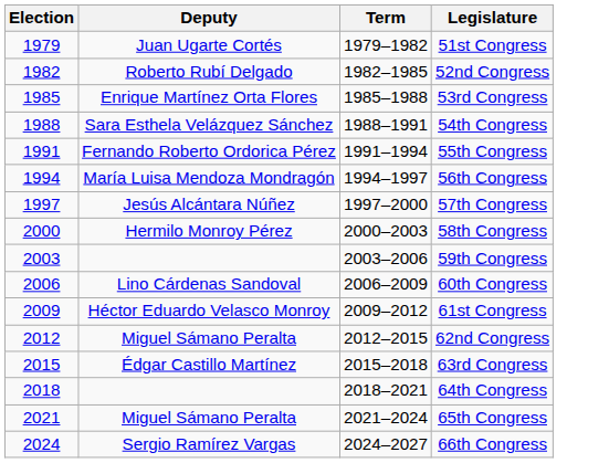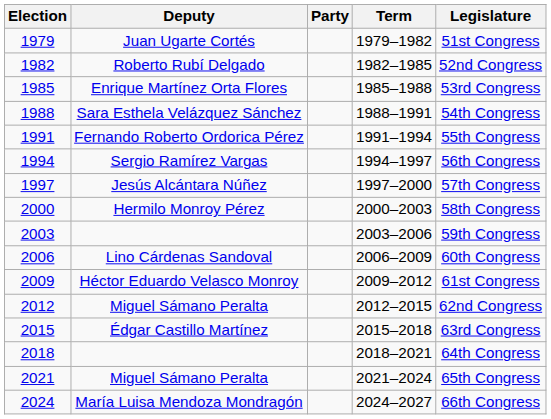+ column: Party
1994 | Deputy: María Luisa Mendoza Mondragón -> Sergio Ramírez Vargas
2024 | Deputy: Sergio Ramírez Vargas -> María Luisa Mendoza Mondragón
